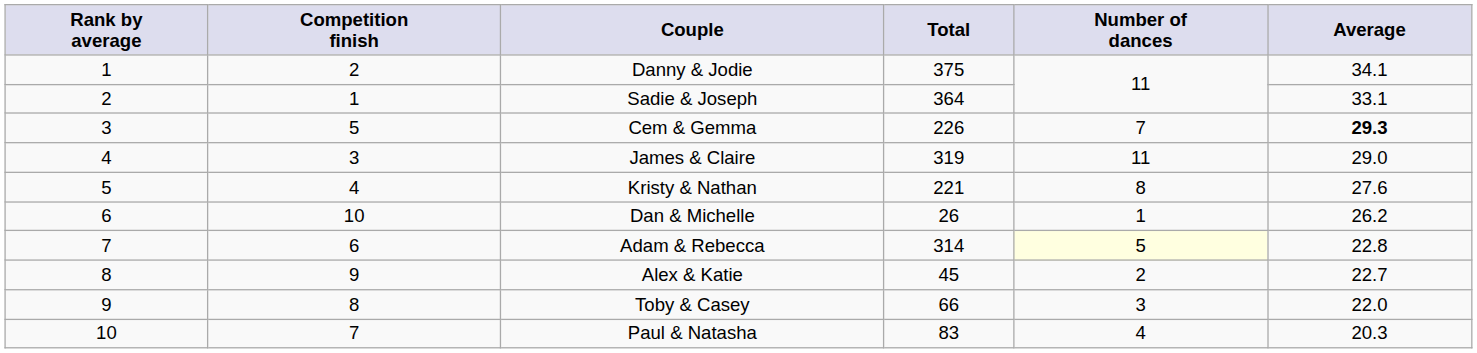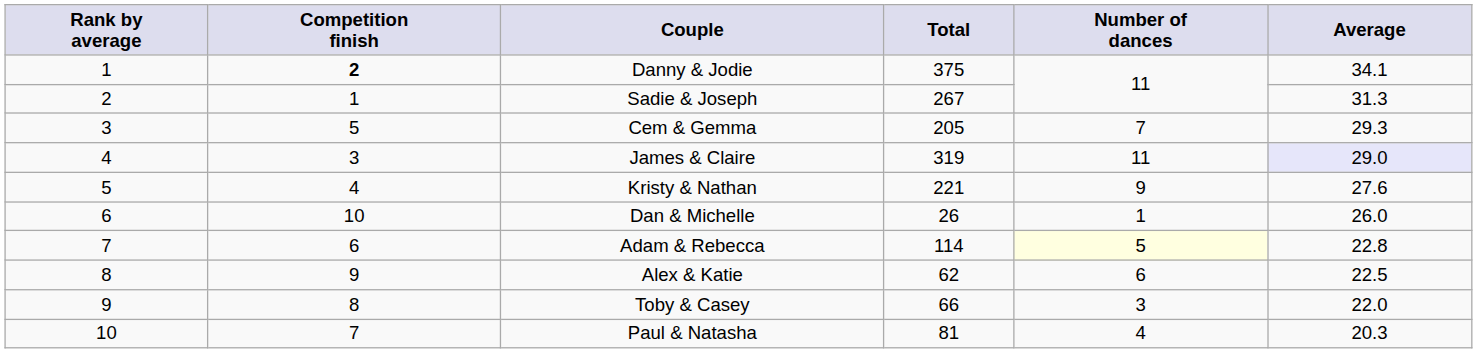Danny & Jodie | Competition finish: normal -> bold
Sadie & Joseph | Total: 364 -> 267
Sadie & Joseph | Average: 33.1 -> 31.3
Cem & Gemma | Total: 226 -> 205
Cem & Gemma | Average: bold -> normal
James & Claire | Average: no background -> lavender background
Kristy & Nathan | Number of dances: 8 -> 9
Dan & Michelle | Average: 26.2 -> 26.0
Adam & Rebecca | Total: 314 -> 114
Alex & Katie | Total: 45 -> 62
Alex & Katie | Number of dances: 2 -> 6
Alex & Katie | Average: 22.7 -> 22.5
Paul & Natasha | Total: 83 -> 81
